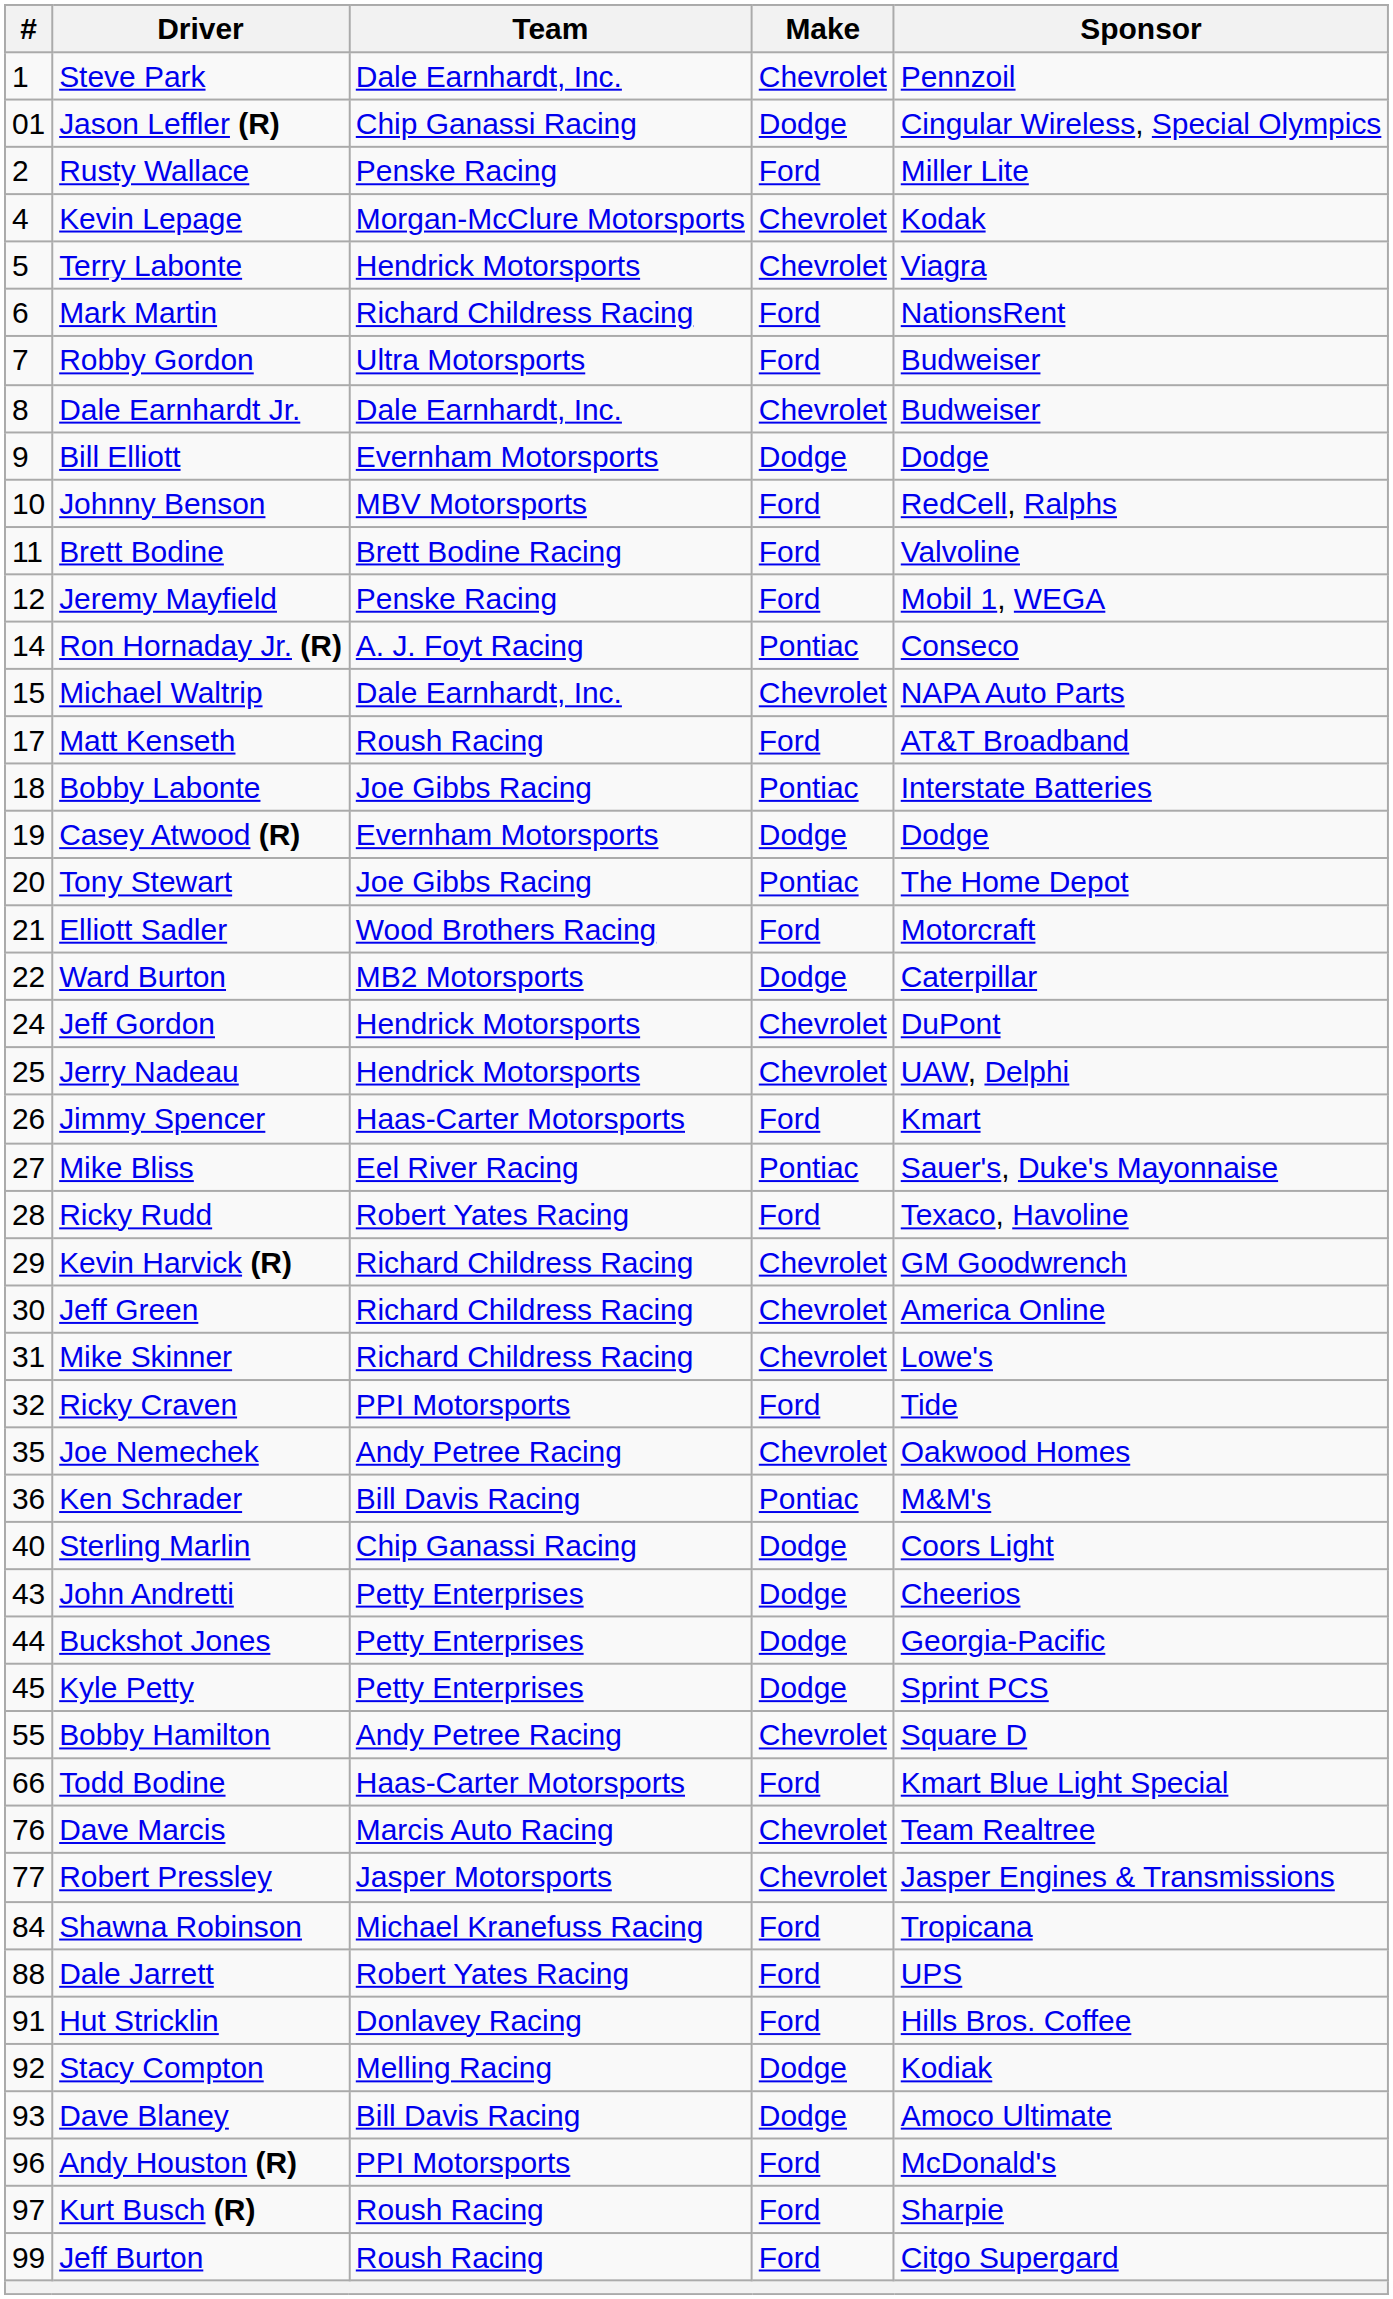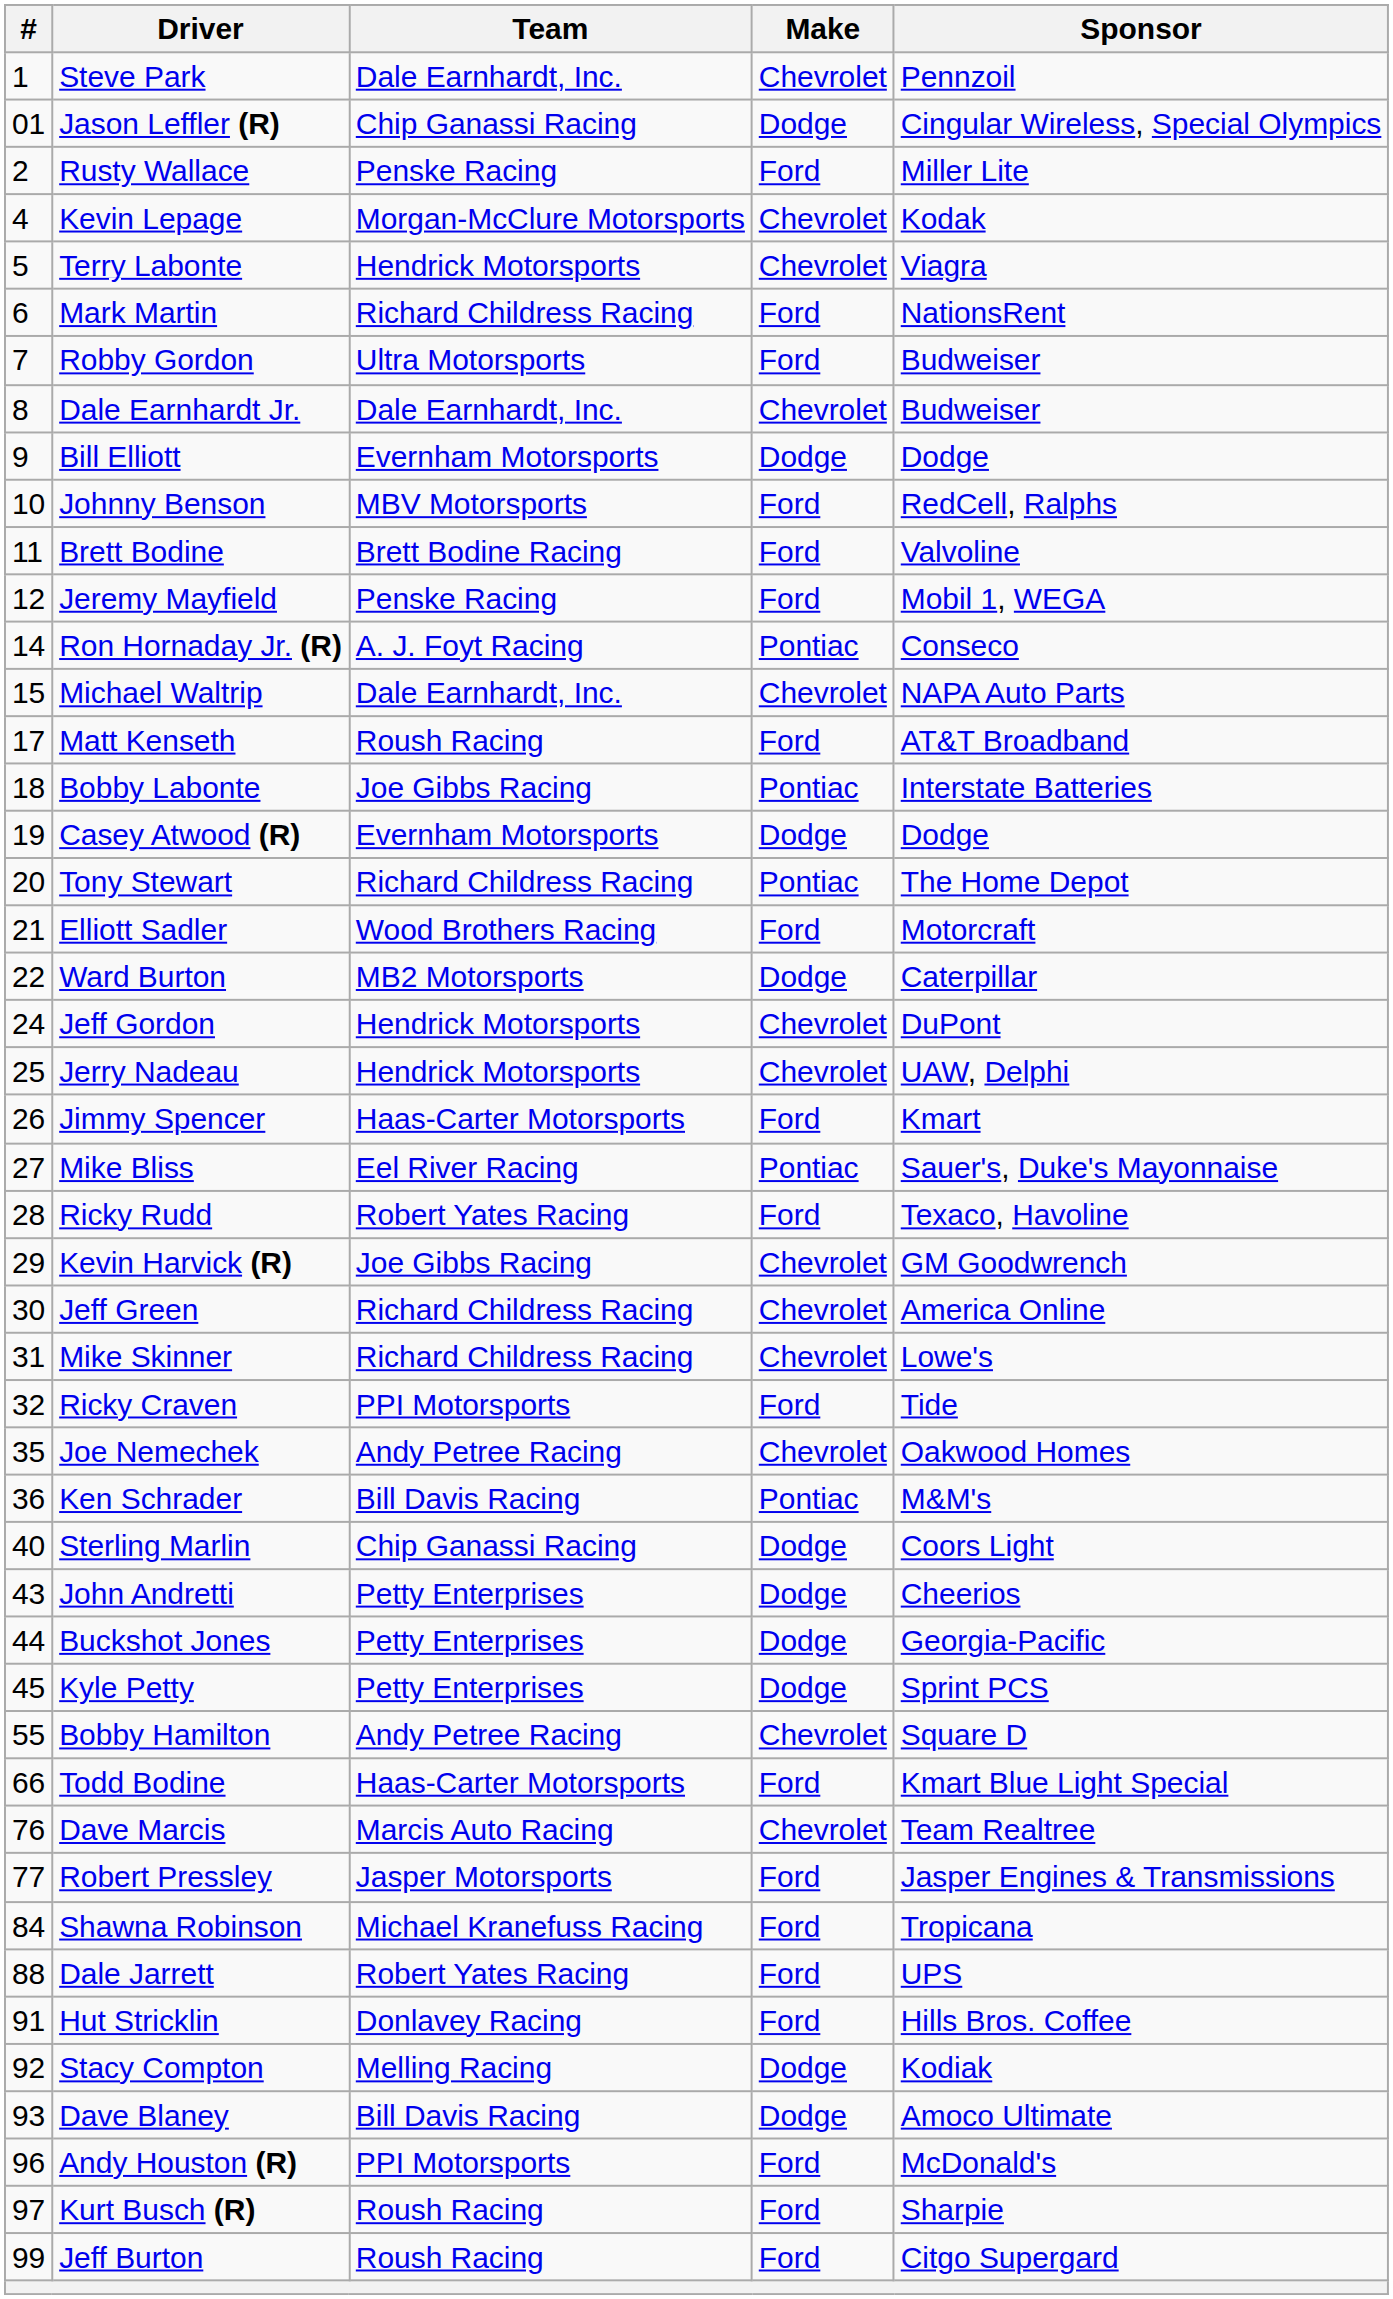Tony Stewart | Team: Joe Gibbs Racing -> Richard Childress Racing
Kevin Harvick (R) | Team: Richard Childress Racing -> Joe Gibbs Racing
Robert Pressley | Make: Chevrolet -> Ford
